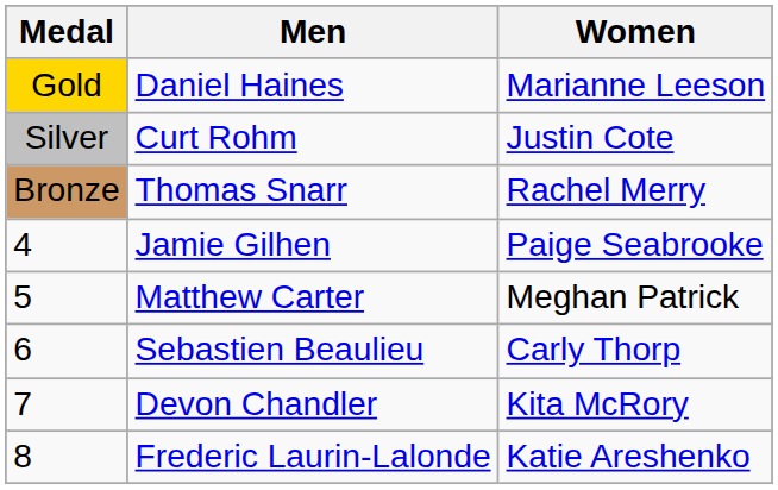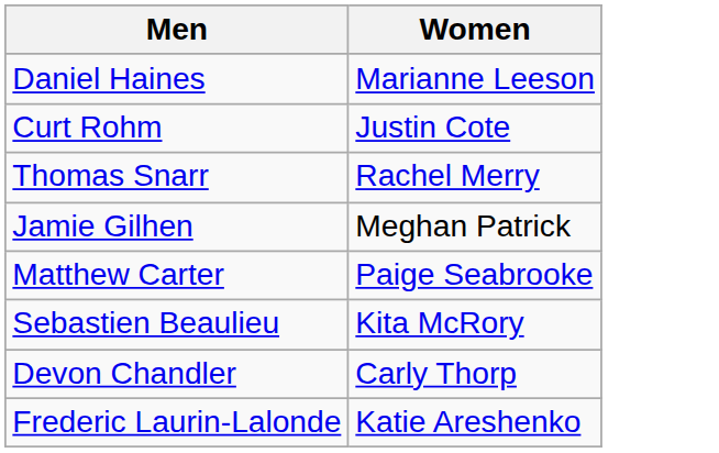- column: Medal | Gold | Silver | Bronze | 4 | 5 | 6 | 7 | 8
Jamie Gilhen | Women: Paige Seabrooke -> Meghan Patrick
Matthew Carter | Women: Meghan Patrick -> Paige Seabrooke
Sebastien Beaulieu | Women: Carly Thorp -> Kita McRory
Devon Chandler | Women: Kita McRory -> Carly Thorp
